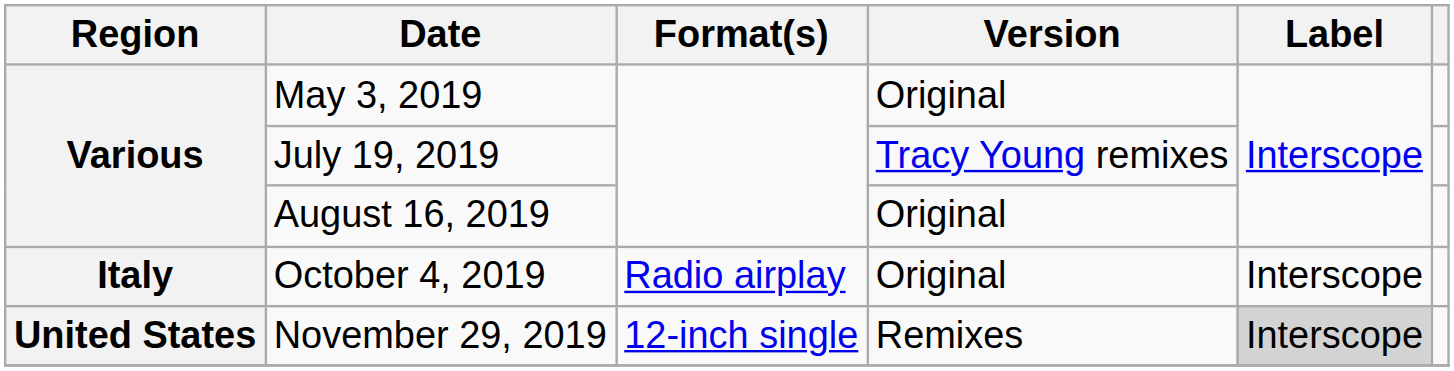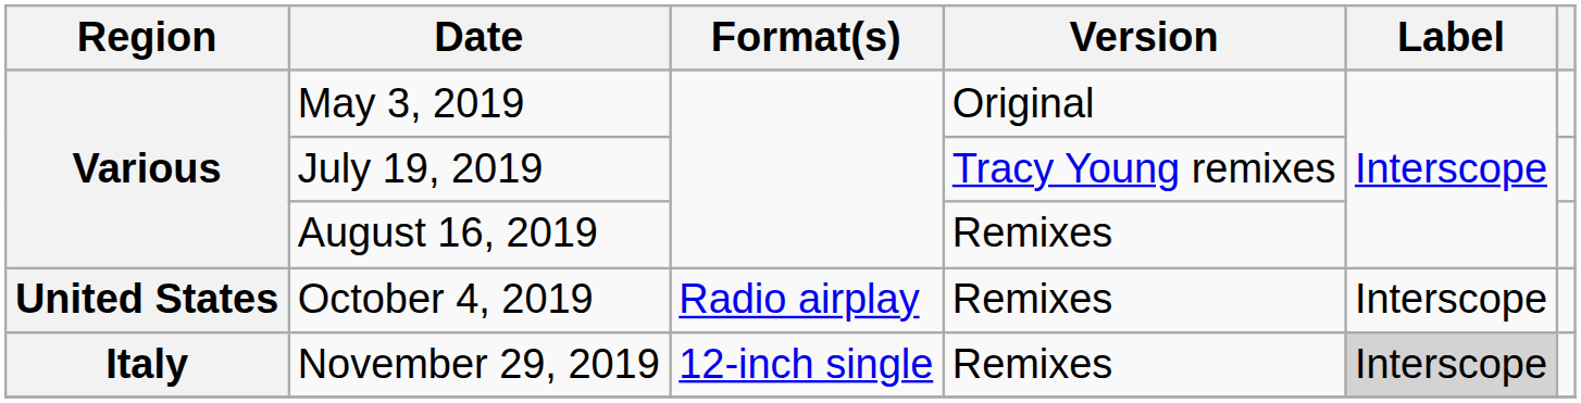August 16, 2019 | Version: Original -> Remixes
October 4, 2019 | Region: Italy -> United States
October 4, 2019 | Version: Original -> Remixes
November 29, 2019 | Region: United States -> Italy
